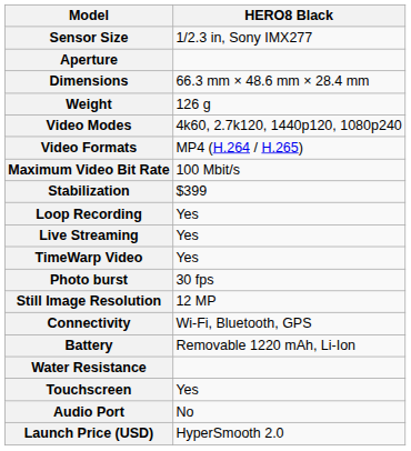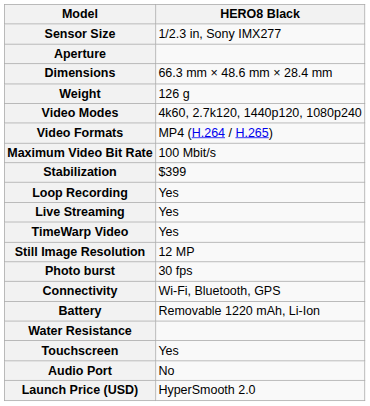rows swapped: Still Image Resolution <-> Photo burst
